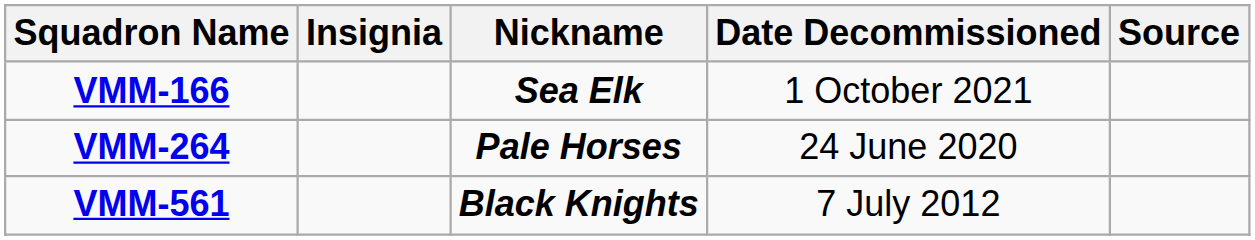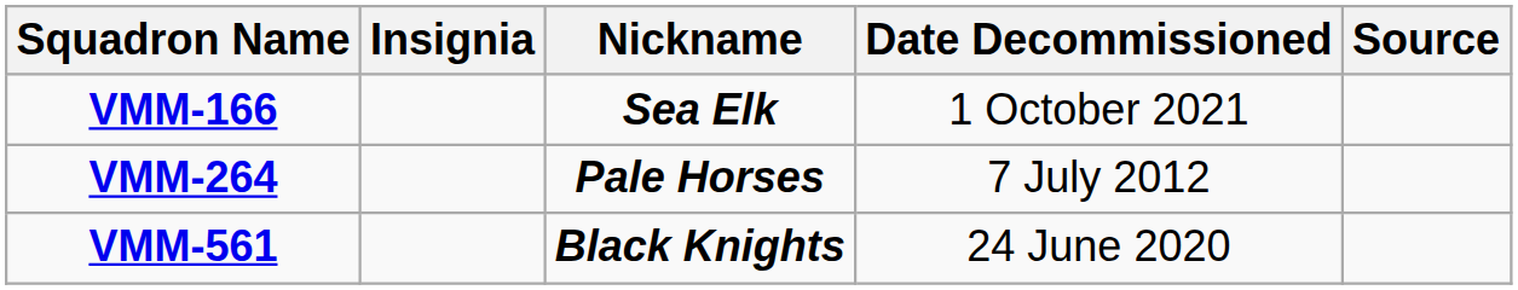VMM-264 | Date Decommissioned: 24 June 2020 -> 7 July 2012
VMM-561 | Date Decommissioned: 7 July 2012 -> 24 June 2020
